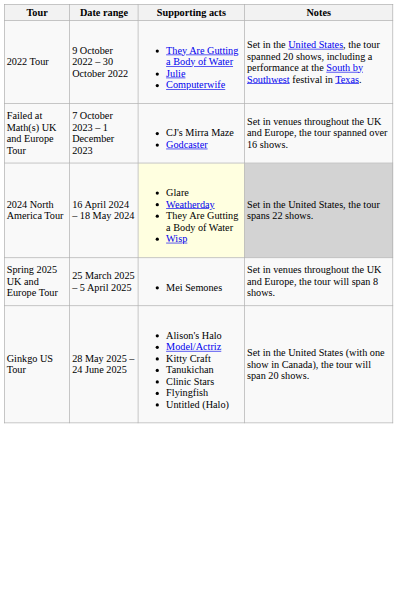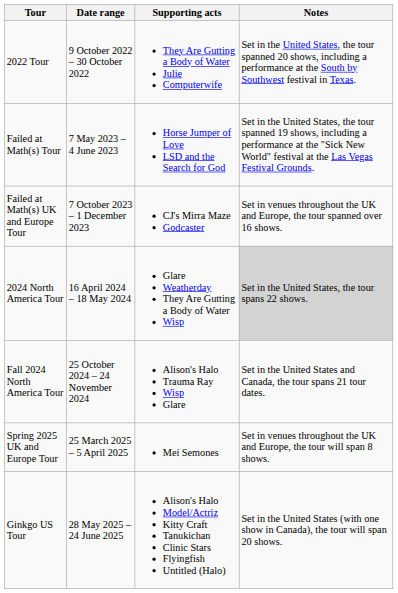+ row: Failed at Math(s) Tour | 7 May 2023 – 4 June 2023 | Horse Jumper of Love LSD and the Search for God | Set in the United States, the tour spanned 19 shows, including a performance at the "Sick New World" festival at the Las Vegas Festival Grounds.
2024 North America Tour | Supporting acts: lightyellow background -> no background
+ row: Fall 2024 North America Tour | 25 October 2024 – 24 November 2024 | Alison's Halo Trauma Ray Wisp Glare | Set in the United States and Canada, the tour spans 21 tour dates.
